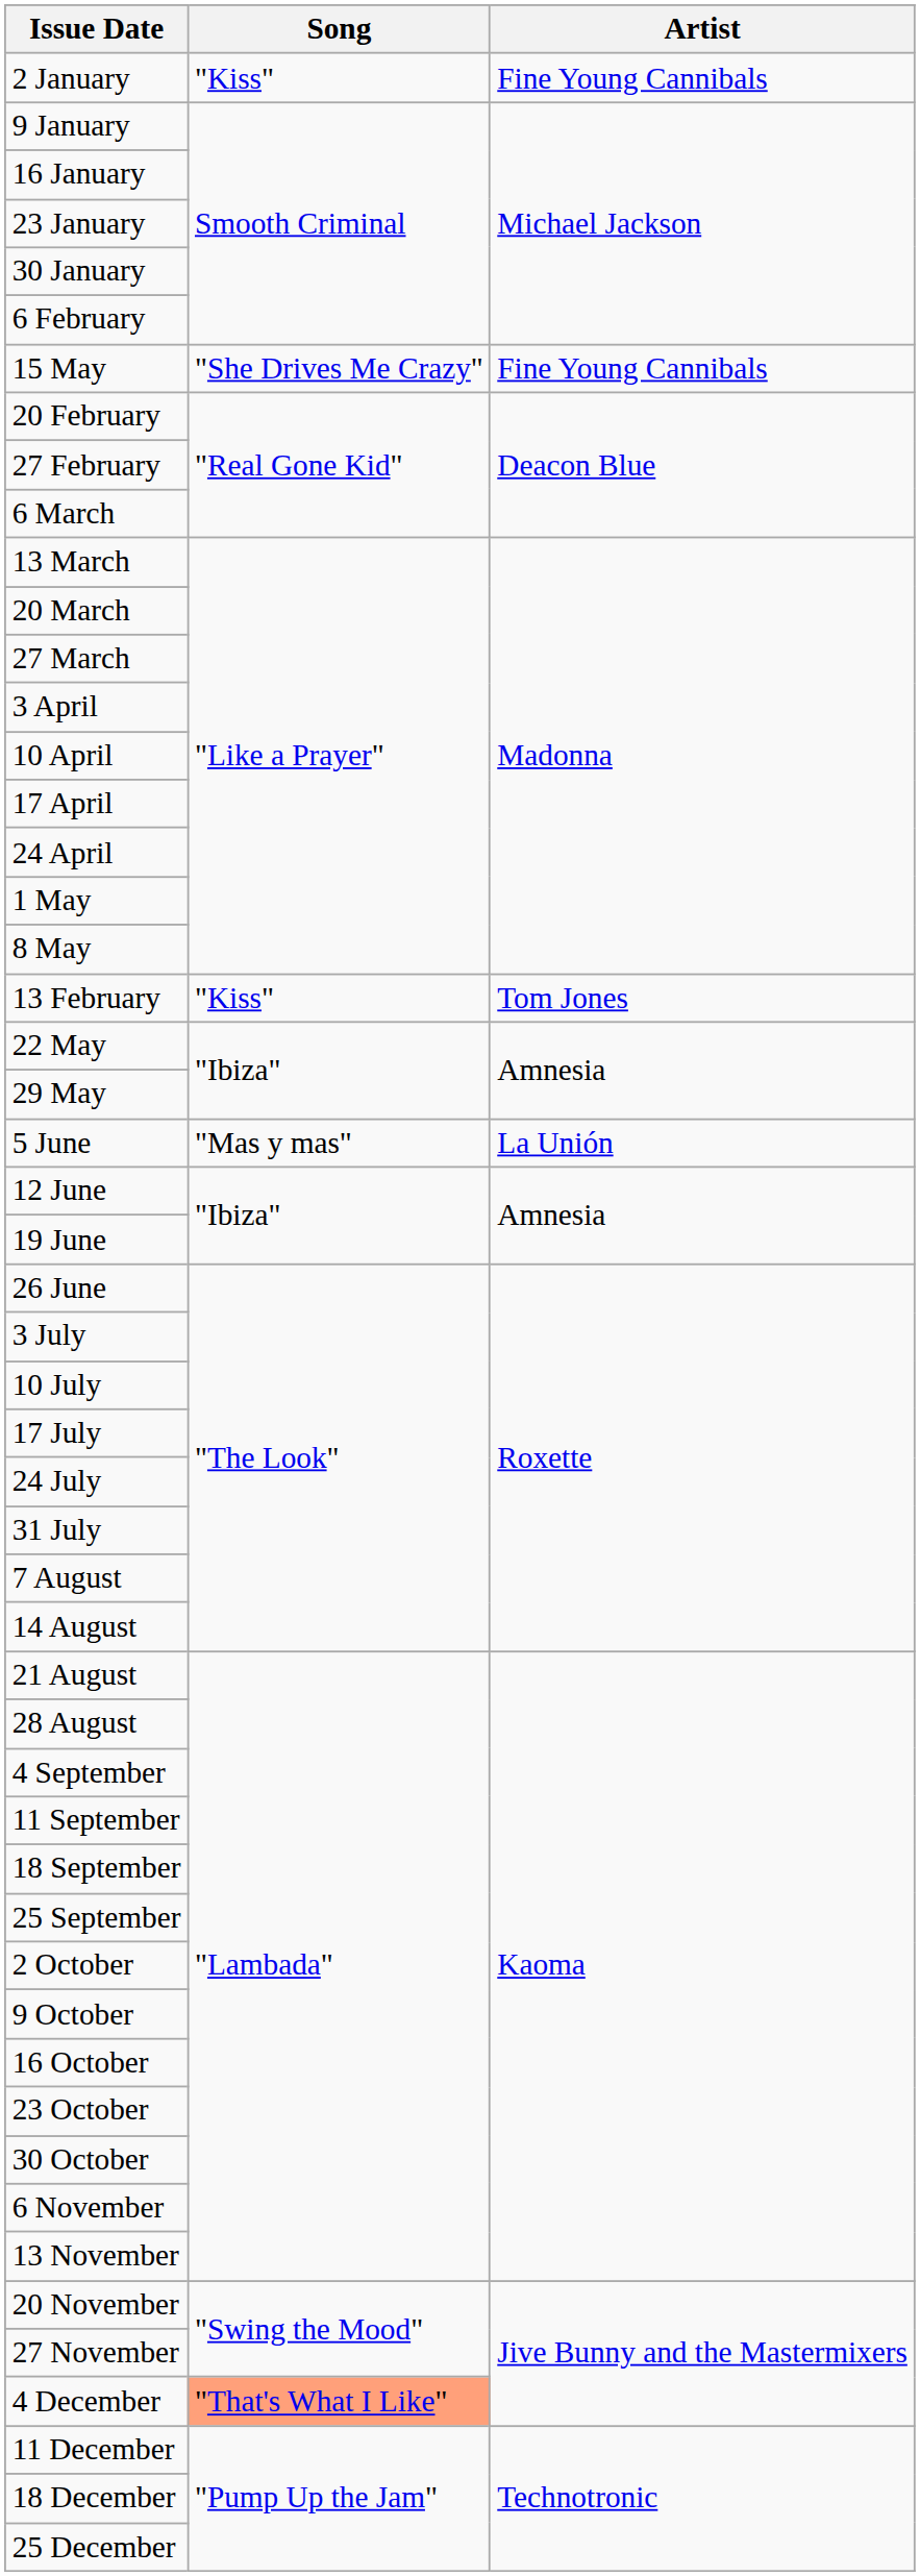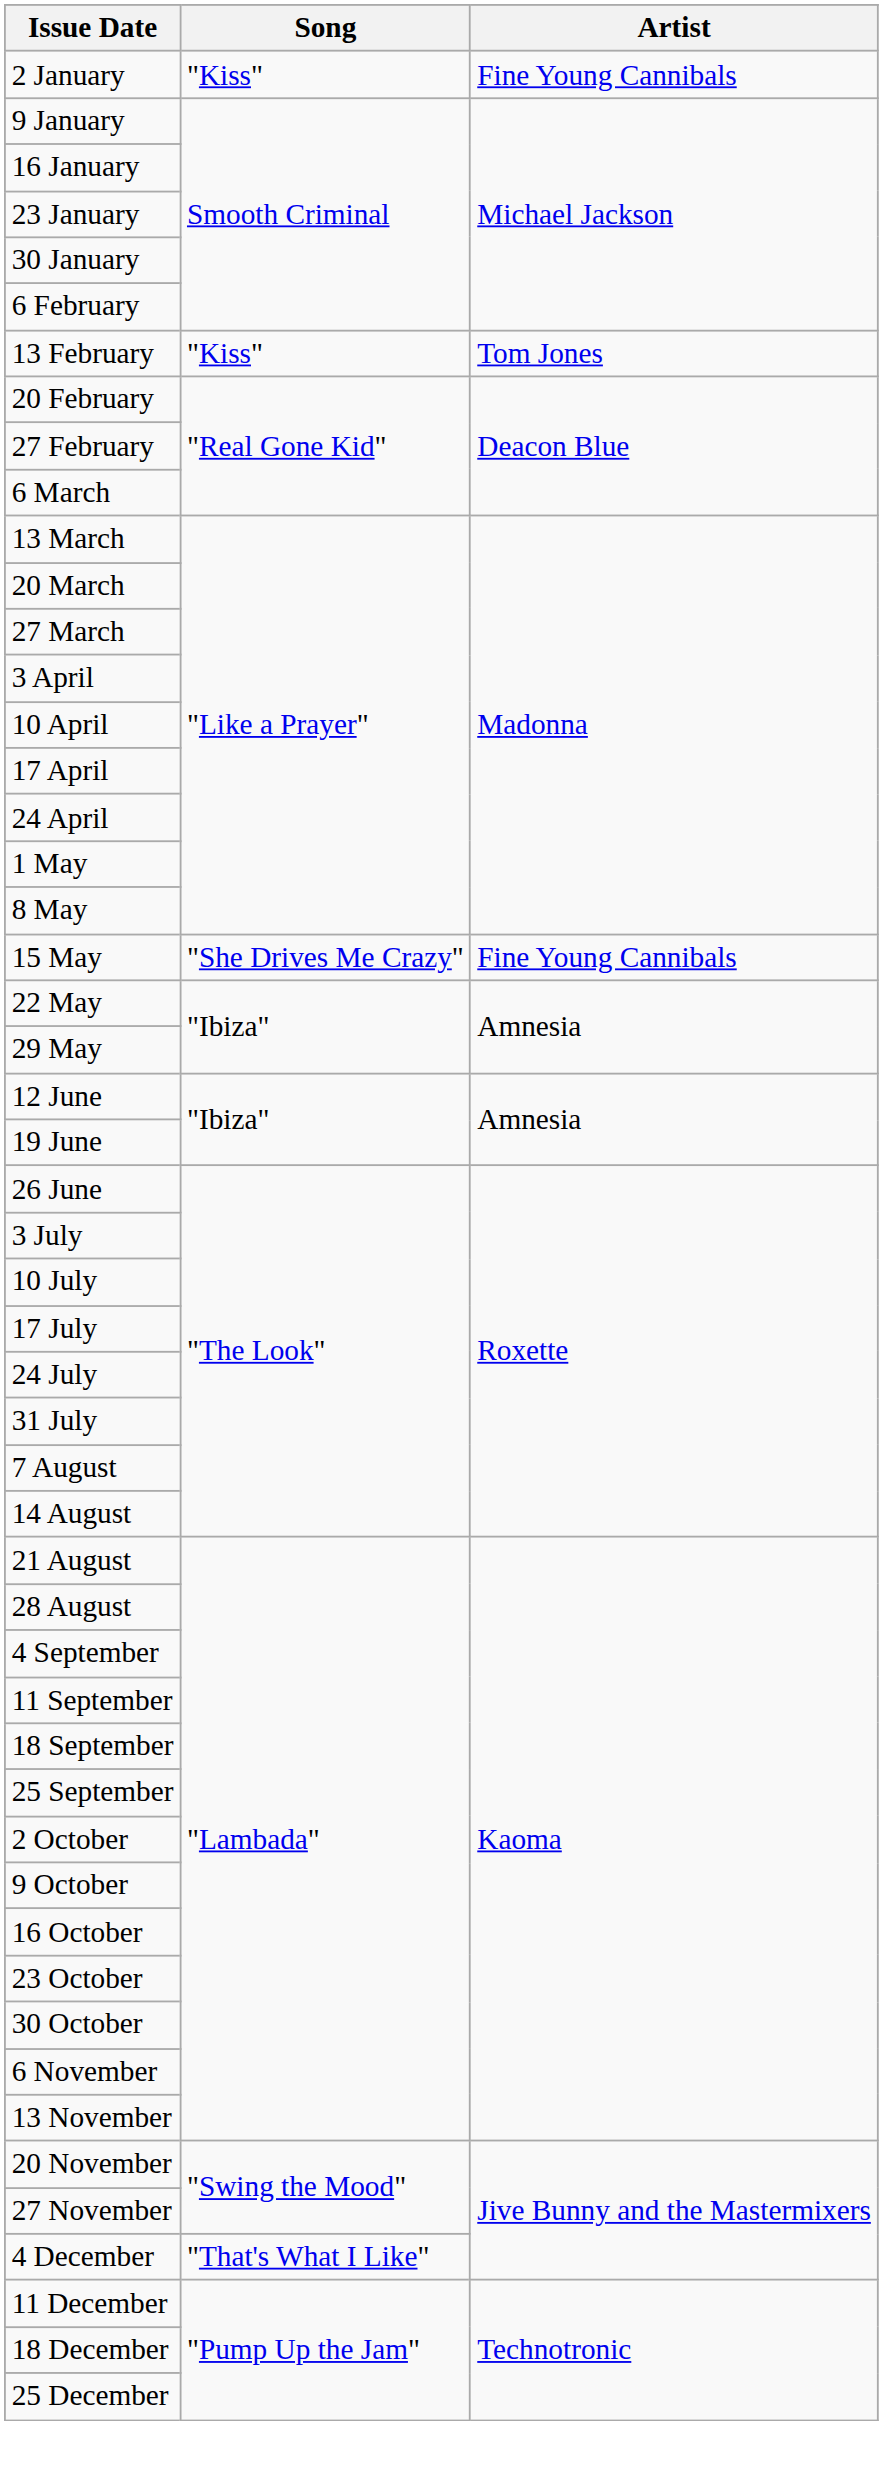rows swapped: 13 February <-> 15 May
- row: 5 June | "Mas y mas" | La Unión
4 December | Song: lightsalmon background -> no background
